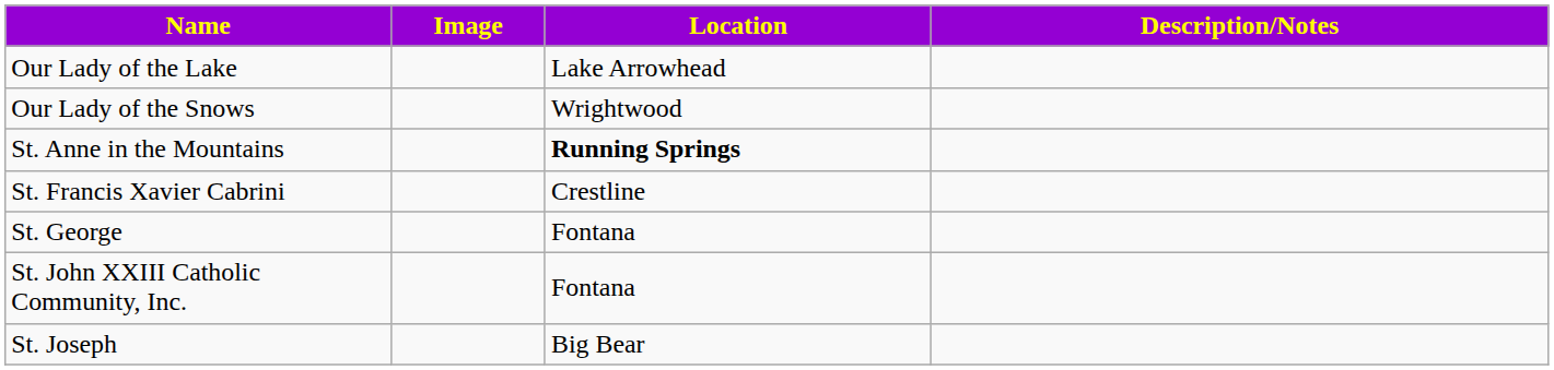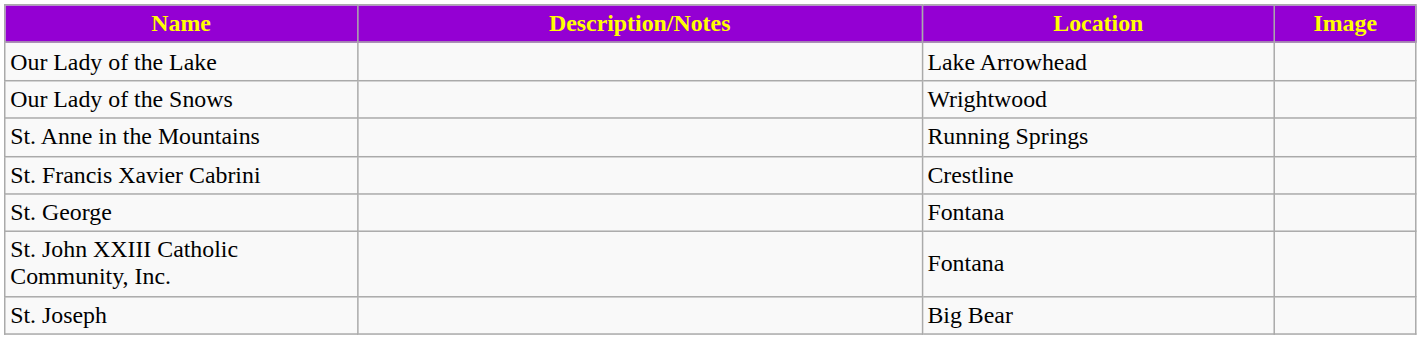columns swapped: Image <-> Description/Notes
St. Anne in the Mountains | Location: bold -> normal
